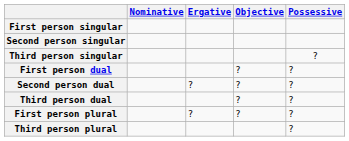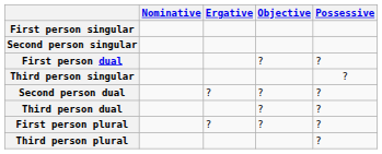rows swapped: Third person singular <-> First person dual
